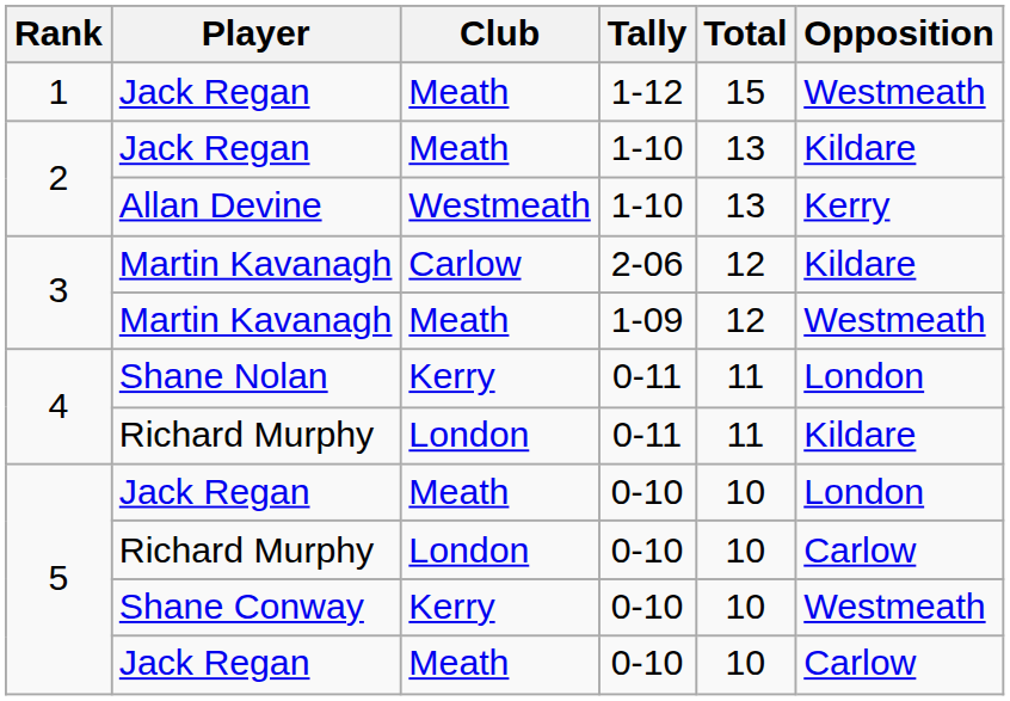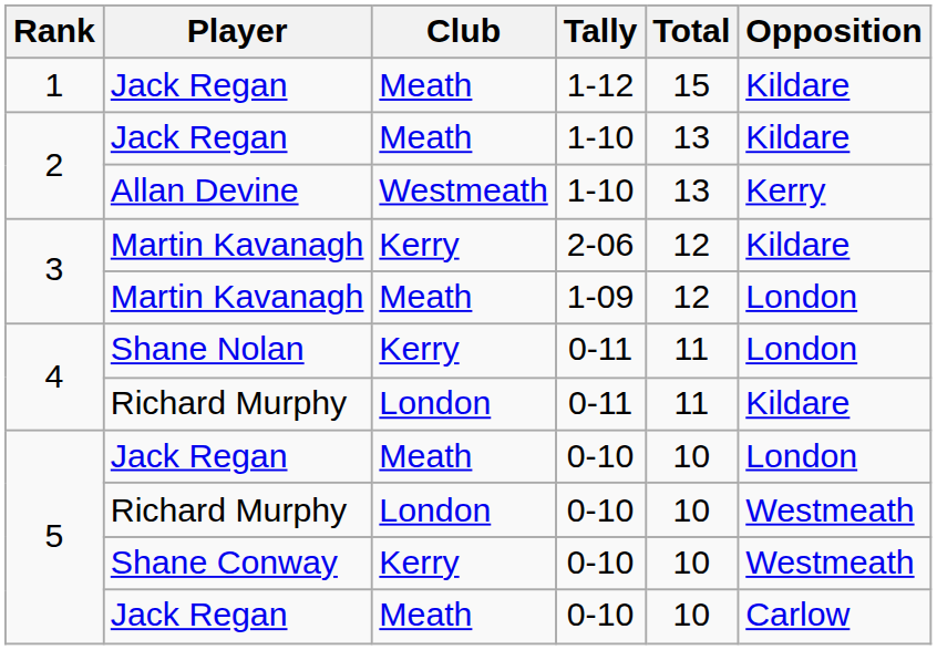Jack Regan / 1-12 | Opposition: Westmeath -> Kildare
Martin Kavanagh / 2-06 | Club: Carlow -> Kerry
Martin Kavanagh / 1-09 | Opposition: Westmeath -> London
Richard Murphy / 0-10 | Opposition: Carlow -> Westmeath
